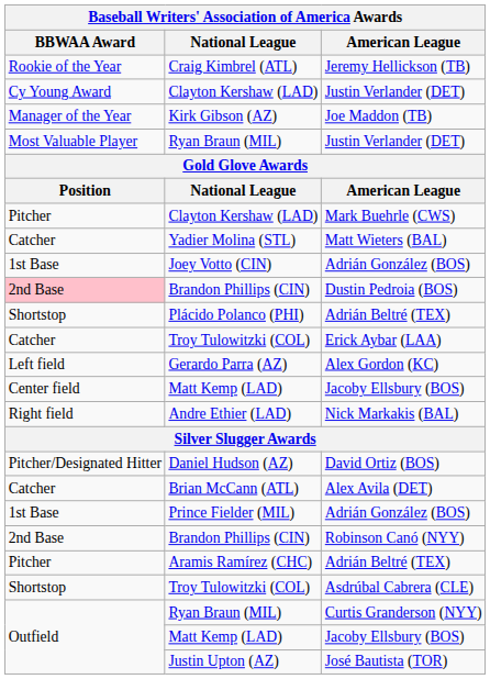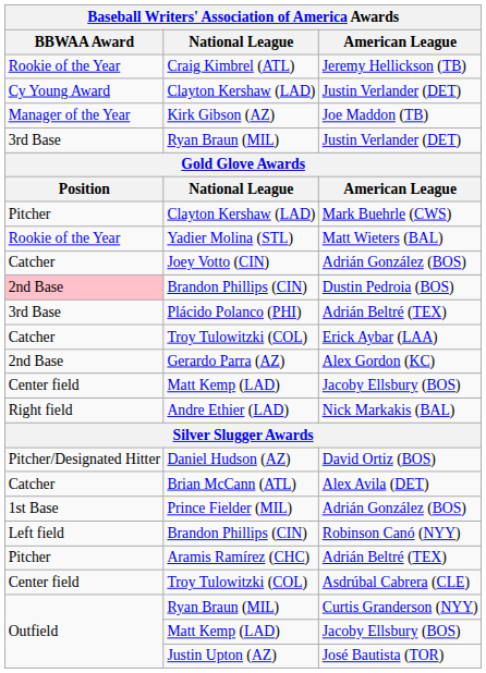Ryan Braun (MIL) / Justin Verlander (DET) | BBWAA Award: Most Valuable Player -> 3rd Base
Matt Wieters (BAL) | BBWAA Award: Catcher -> Rookie of the Year
Joey Votto (CIN) / Adrián González (BOS) | BBWAA Award: 1st Base -> Catcher
Plácido Polanco (PHI) / Adrián Beltré (TEX) | BBWAA Award: Shortstop -> 3rd Base
Alex Gordon (KC) | BBWAA Award: Left field -> 2nd Base
Robinson Canó (NYY) | BBWAA Award: 2nd Base -> Left field
Asdrúbal Cabrera (CLE) | BBWAA Award: Shortstop -> Center field
